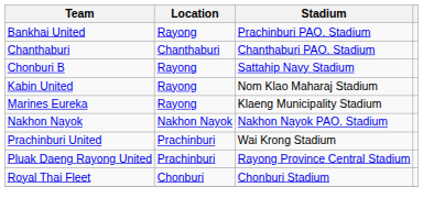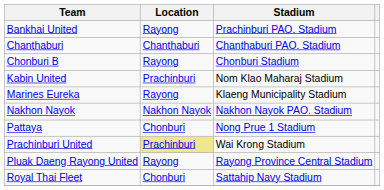Chonburi B | Stadium: Sattahip Navy Stadium -> Chonburi Stadium
Kabin United | Location: Rayong -> Prachinburi
+ row: Pattaya | Chonburi | Nong Prue 1 Stadium
Prachinburi United | Location: no background -> khaki background
Pluak Daeng Rayong United | Location: Prachinburi -> Rayong
Royal Thai Fleet | Stadium: Chonburi Stadium -> Sattahip Navy Stadium
